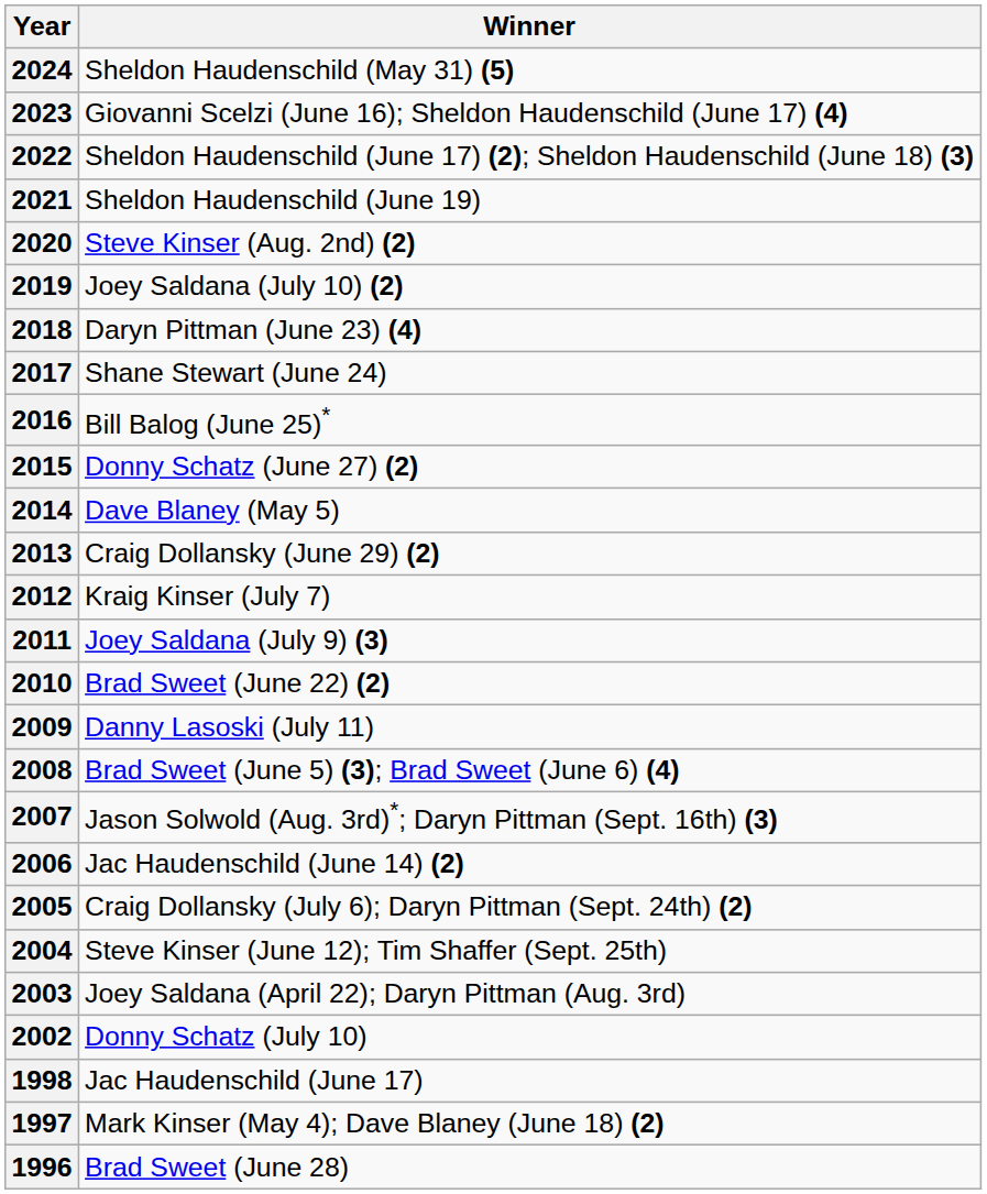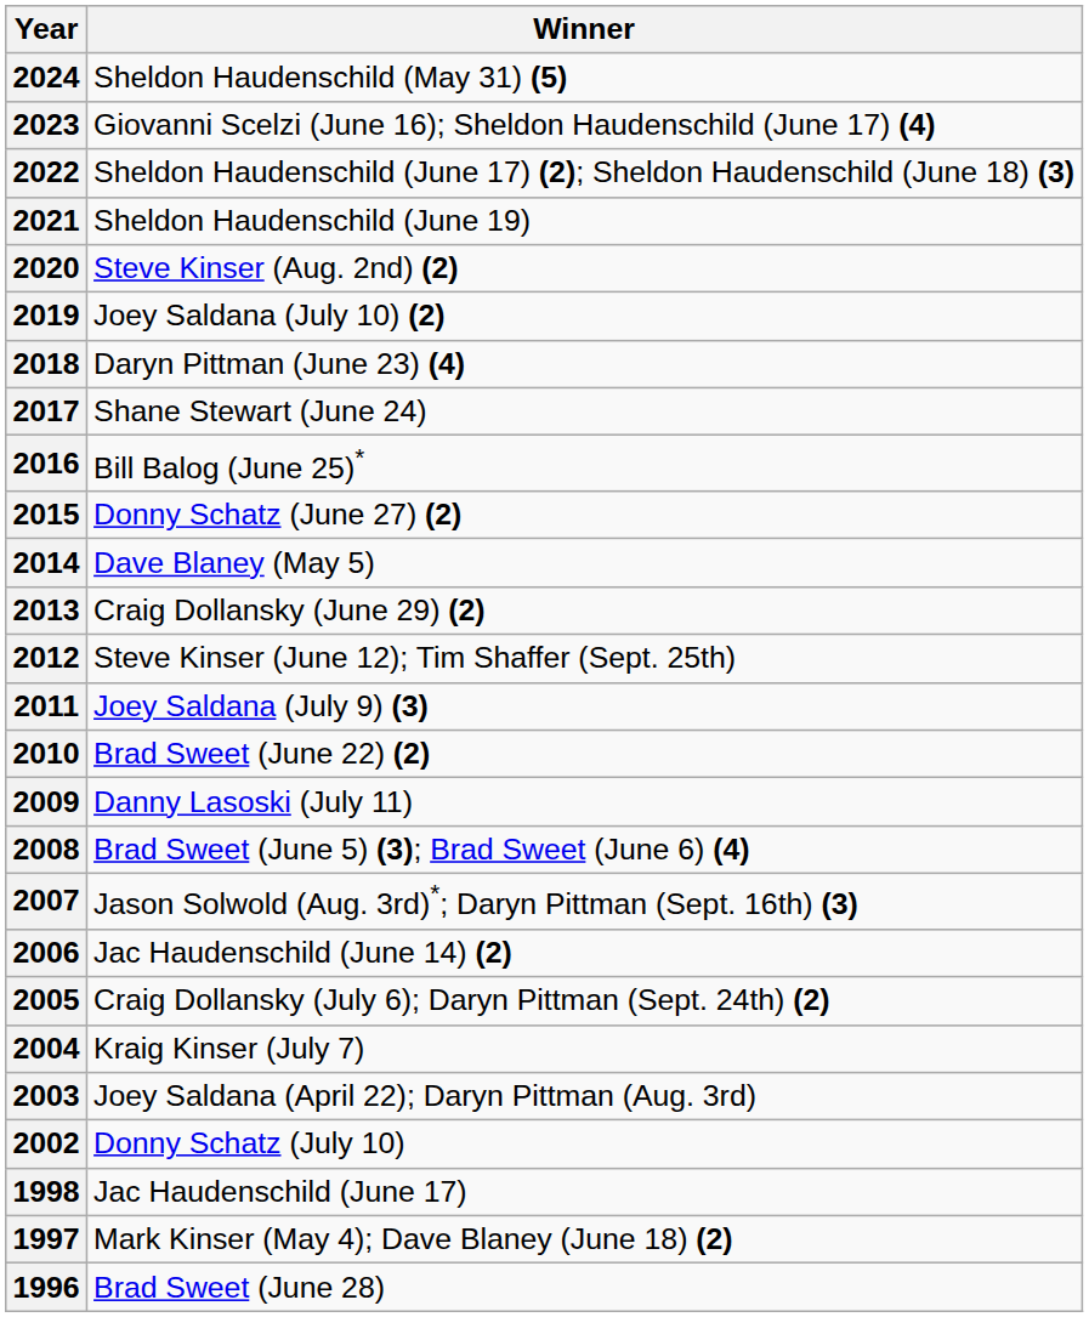2012 | Winner: Kraig Kinser (July 7) -> Steve Kinser (June 12); Tim Shaffer (Sept. 25th)
2004 | Winner: Steve Kinser (June 12); Tim Shaffer (Sept. 25th) -> Kraig Kinser (July 7)
